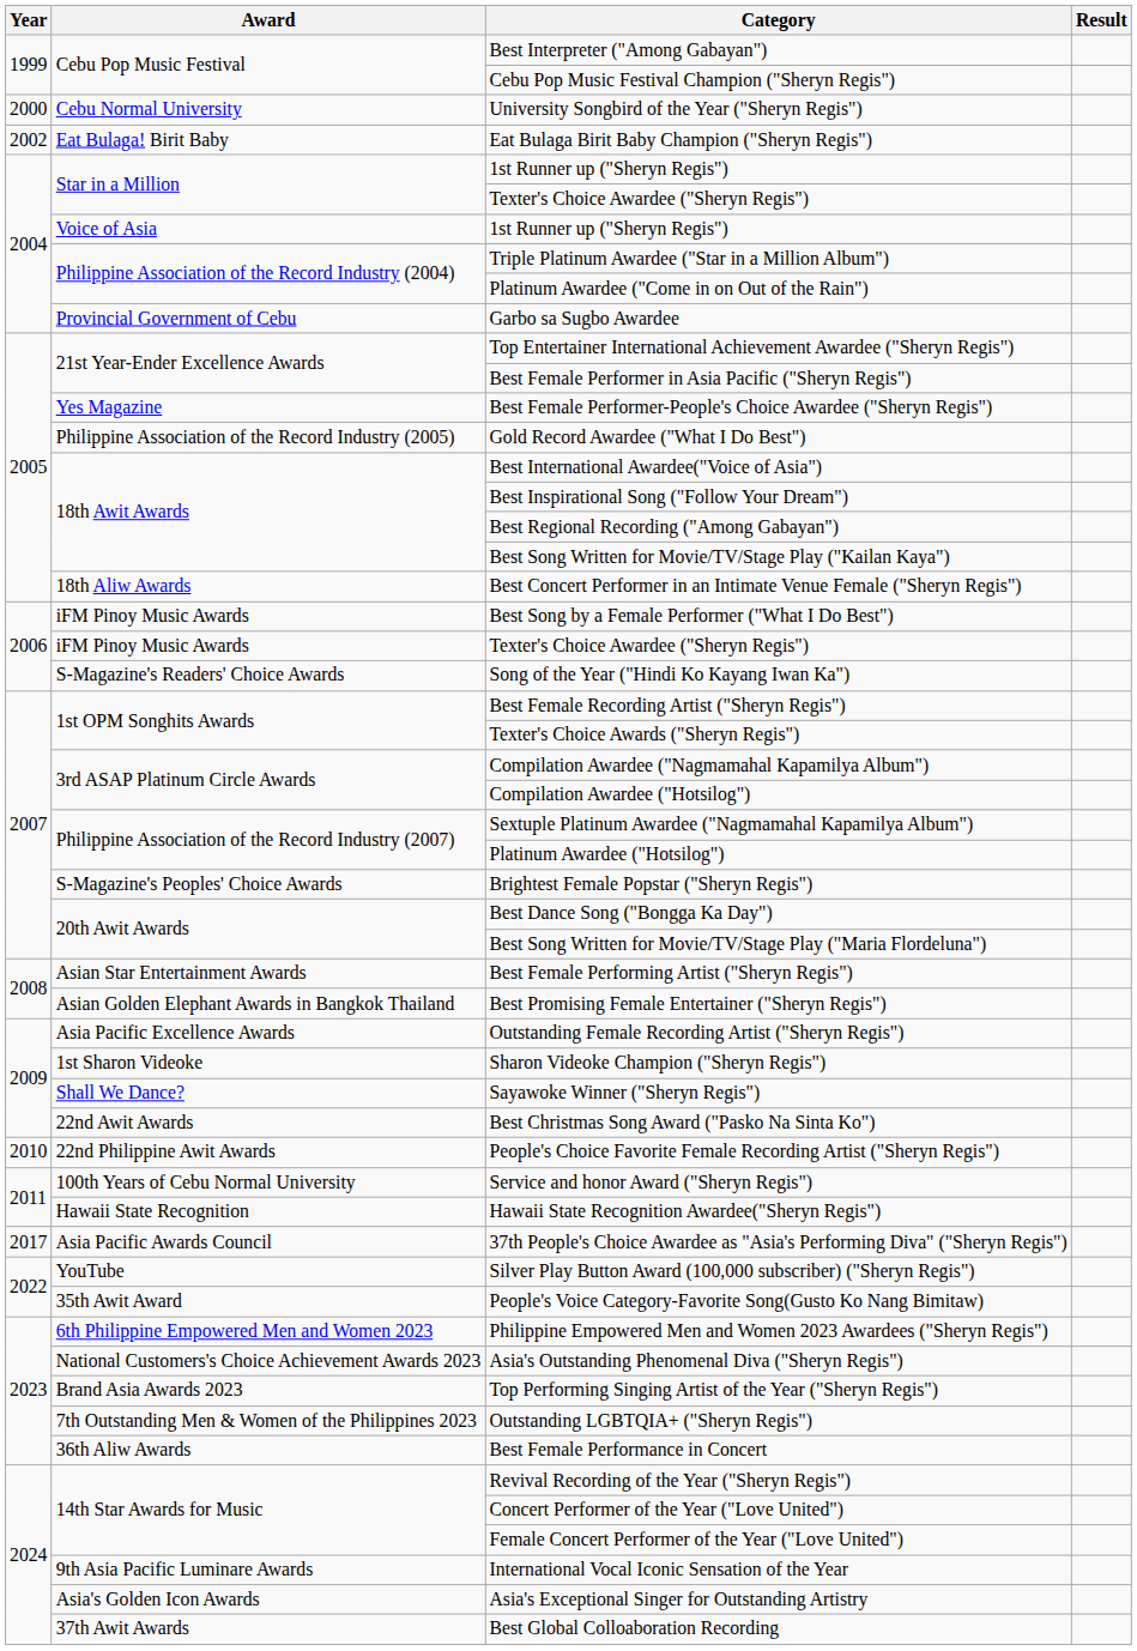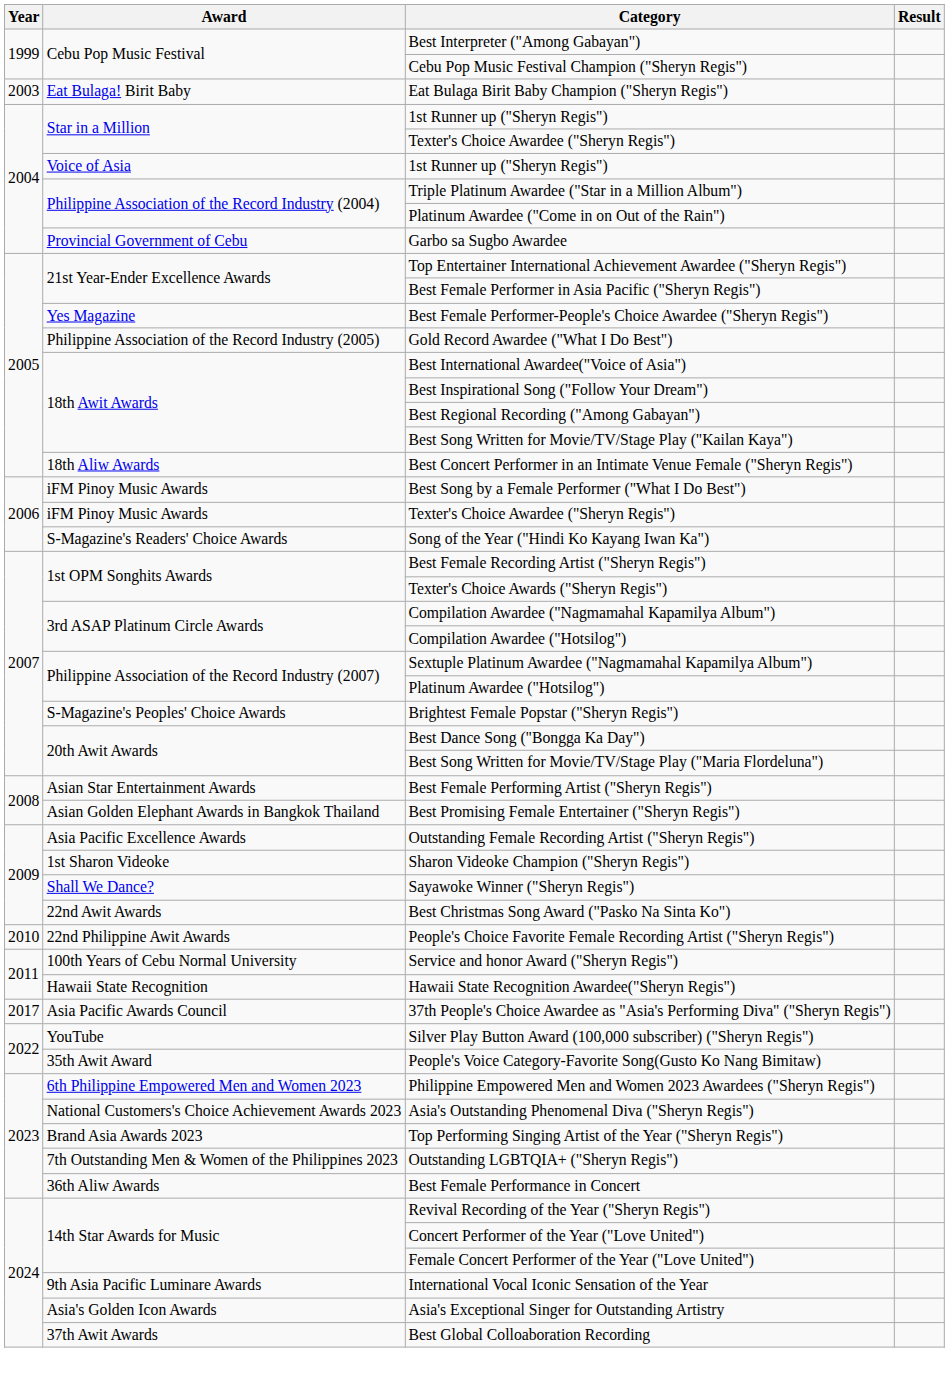- row: 2000 | Cebu Normal University | University Songbird of the Year ("Sheryn Regis")
Eat Bulaga Birit Baby Champion ("Sheryn Regis") | Year: 2002 -> 2003
